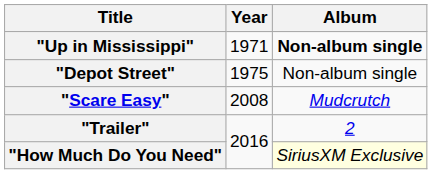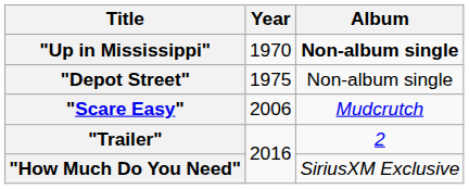"Up in Mississippi" | Year: 1971 -> 1970
"Scare Easy" | Year: 2008 -> 2006
"How Much Do You Need" | Album: lightyellow background -> no background
